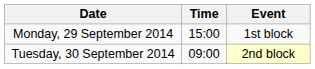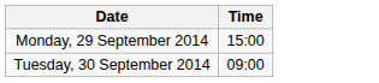- column: Event | 1st block | 2nd block
